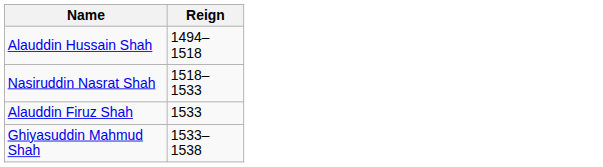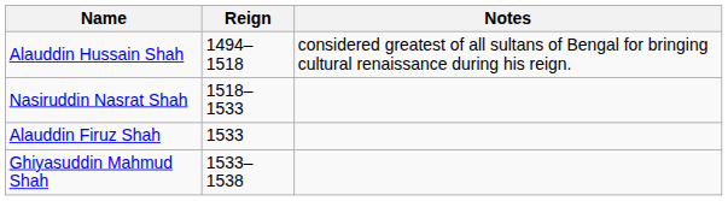+ column: Notes | considered greatest of all sultans of Bengal for bringing cultural renaissance during his reign.
